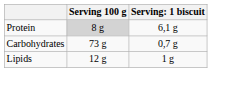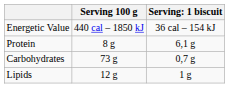+ row: Energetic Value | 440 cal – 1850 kJ | 36 cal – 154 kJ
Protein | Serving 100 g: lightgrey background -> no background
